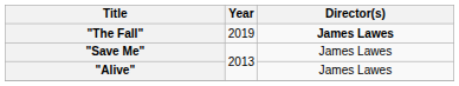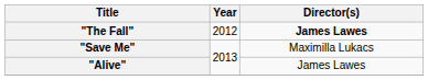"The Fall" | Year: 2019 -> 2012
"Save Me" | Director(s): James Lawes -> Maximilla Lukacs
